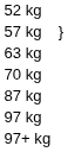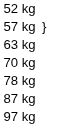+ row: 78 kg
- row: 97+ kg
